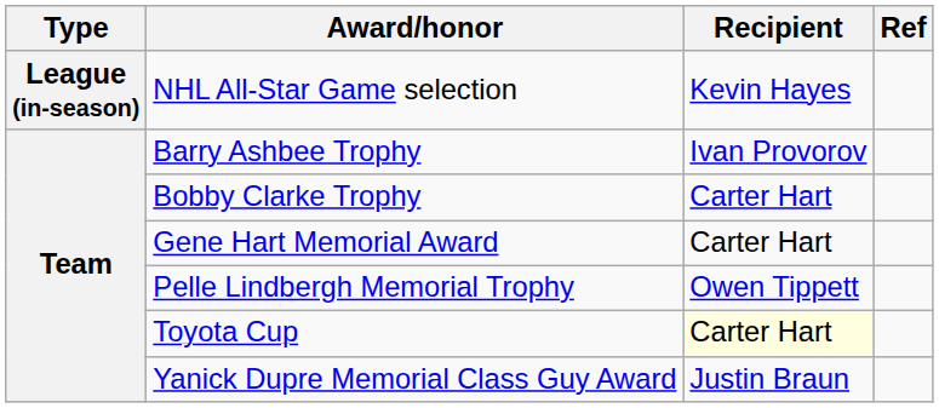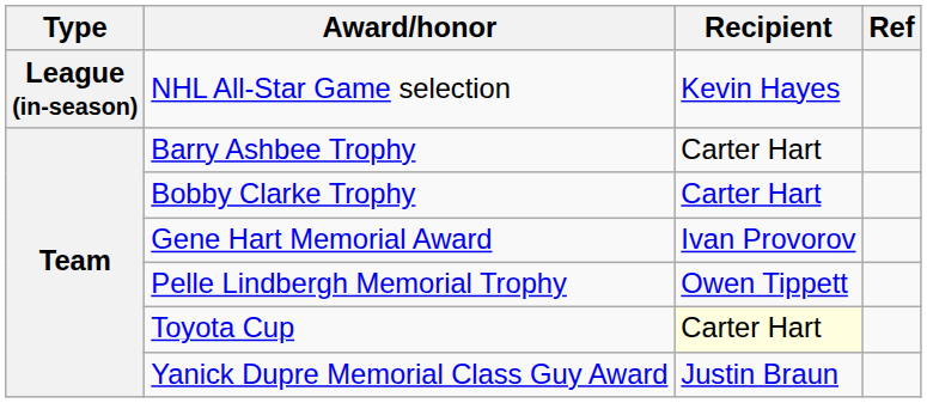Barry Ashbee Trophy | Recipient: Ivan Provorov -> Carter Hart
Gene Hart Memorial Award | Recipient: Carter Hart -> Ivan Provorov
